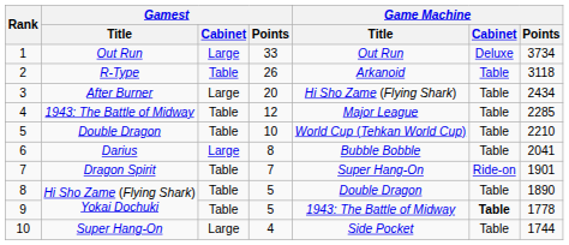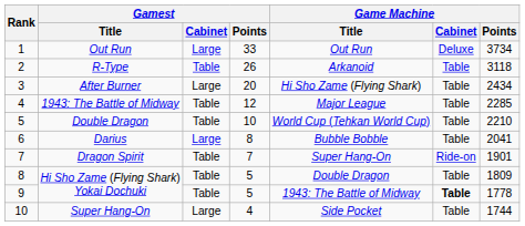8 / Hi Sho Zame (Flying Shark) Yokai Dochuki | Game Machine / Points: 1890 -> 1809
